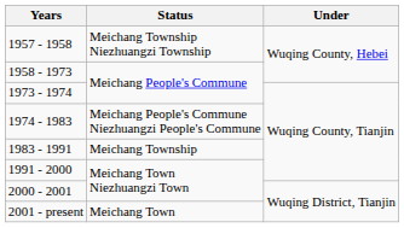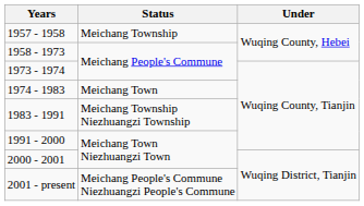1957 - 1958 | Status: Meichang Township Niezhuangzi Township -> Meichang Township
1974 - 1983 | Status: Meichang People's Commune Niezhuangzi People's Commune -> Meichang Town
1983 - 1991 | Status: Meichang Township -> Meichang Township Niezhuangzi Township
2001 - present | Status: Meichang Town -> Meichang People's Commune Niezhuangzi People's Commune
